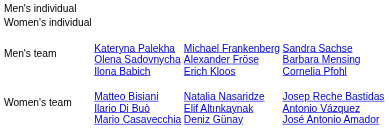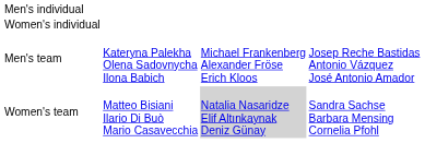Men's team | column 4: Sandra Sachse Barbara Mensing Cornelia Pfohl -> Josep Reche Bastidas Antonio Vázquez José Antonio Amador
Women's team | column 3: no background -> lightgrey background
Women's team | column 4: Josep Reche Bastidas Antonio Vázquez José Antonio Amador -> Sandra Sachse Barbara Mensing Cornelia Pfohl
